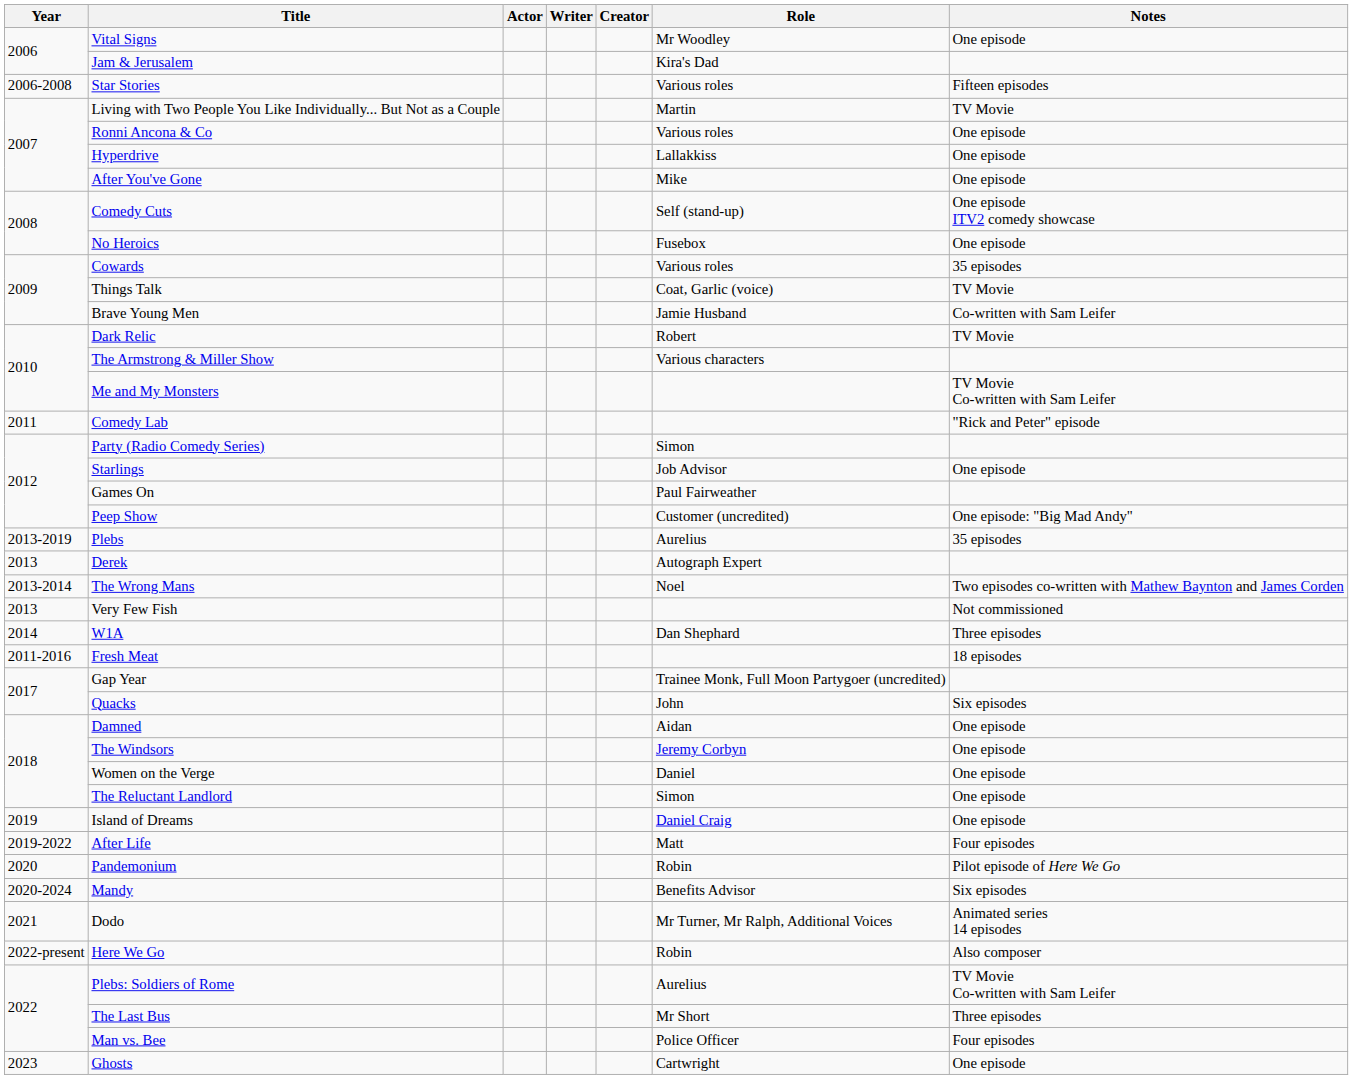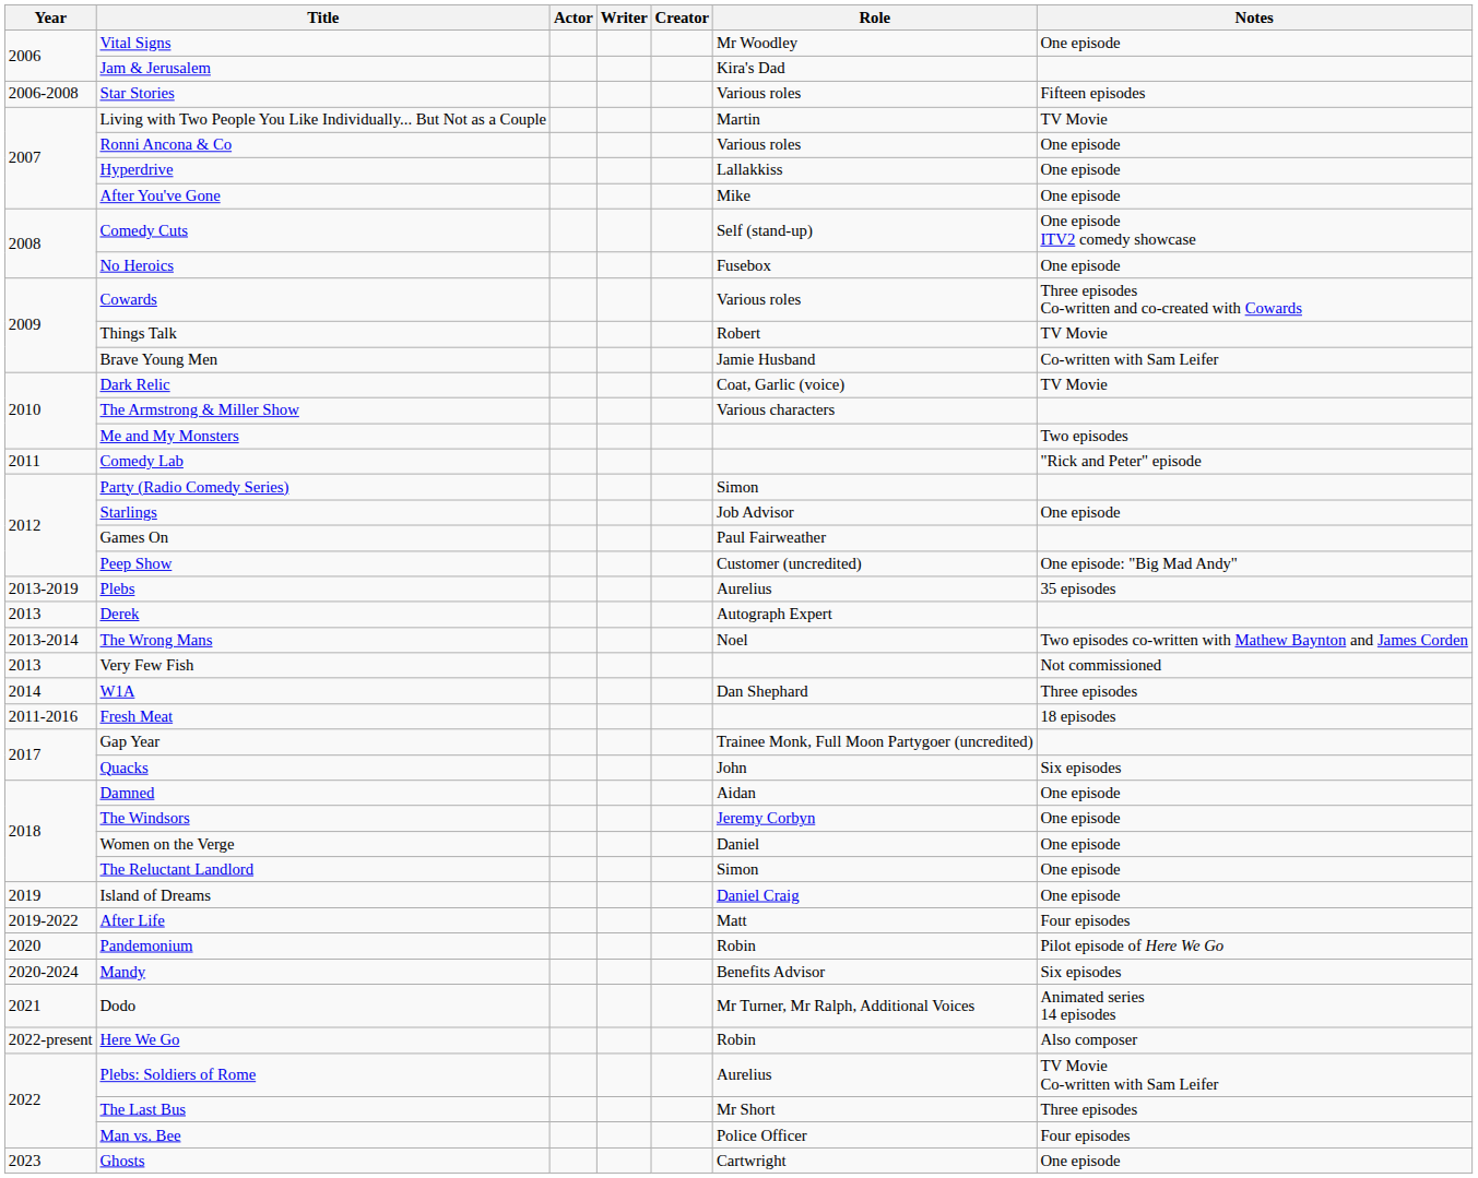Cowards | Notes: 35 episodes -> Three episodes Co-written and co-created with Cowards
Things Talk | Role: Coat, Garlic (voice) -> Robert
Dark Relic | Role: Robert -> Coat, Garlic (voice)
Me and My Monsters | Notes: TV Movie Co-written with Sam Leifer -> Two episodes
